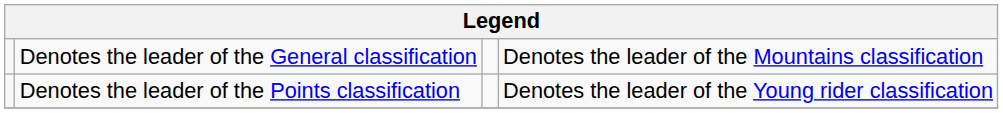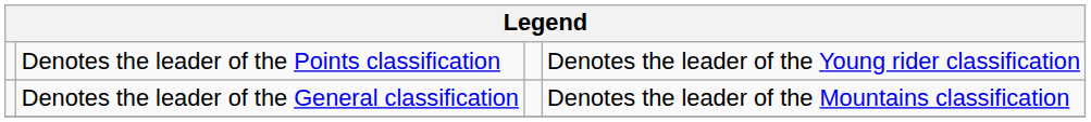rows swapped: Denotes the leader of the General classification <-> Denotes the leader of the Points classification
